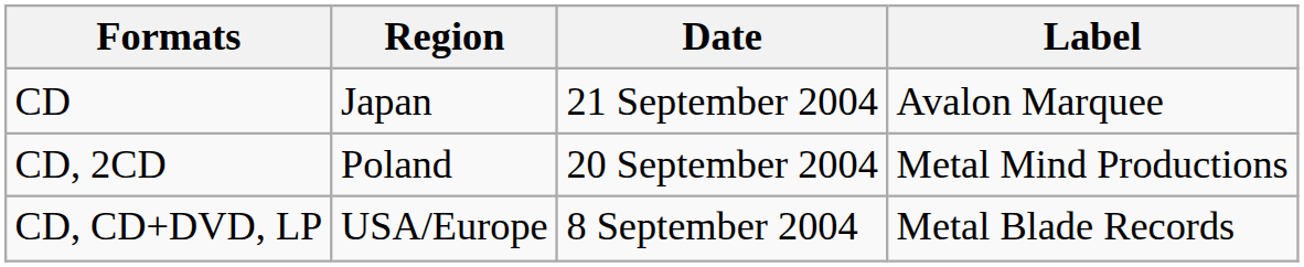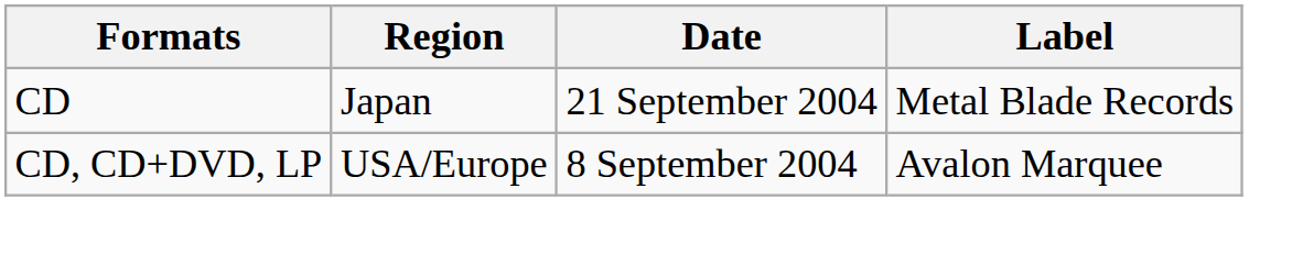CD | Label: Avalon Marquee -> Metal Blade Records
- row: CD, 2CD | Poland | 20 September 2004 | Metal Mind Productions
CD, CD+DVD, LP | Label: Metal Blade Records -> Avalon Marquee
